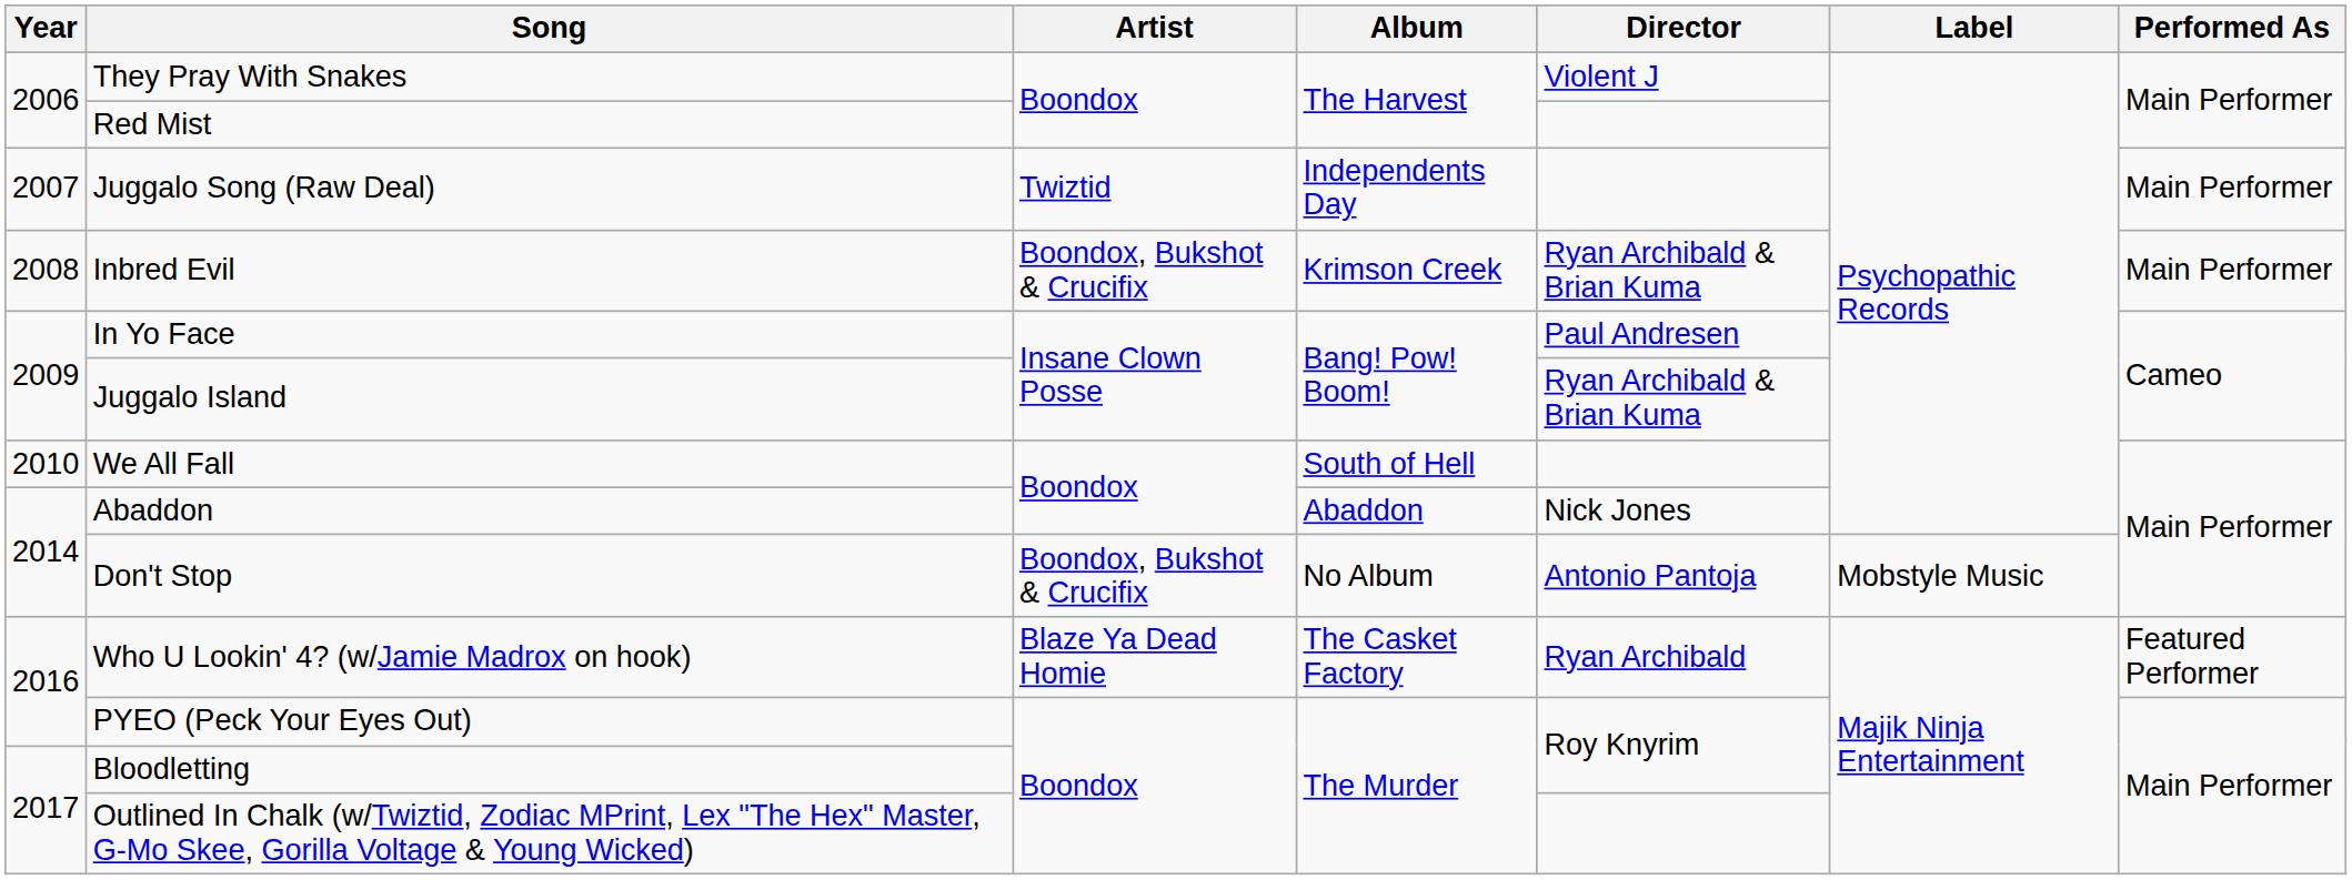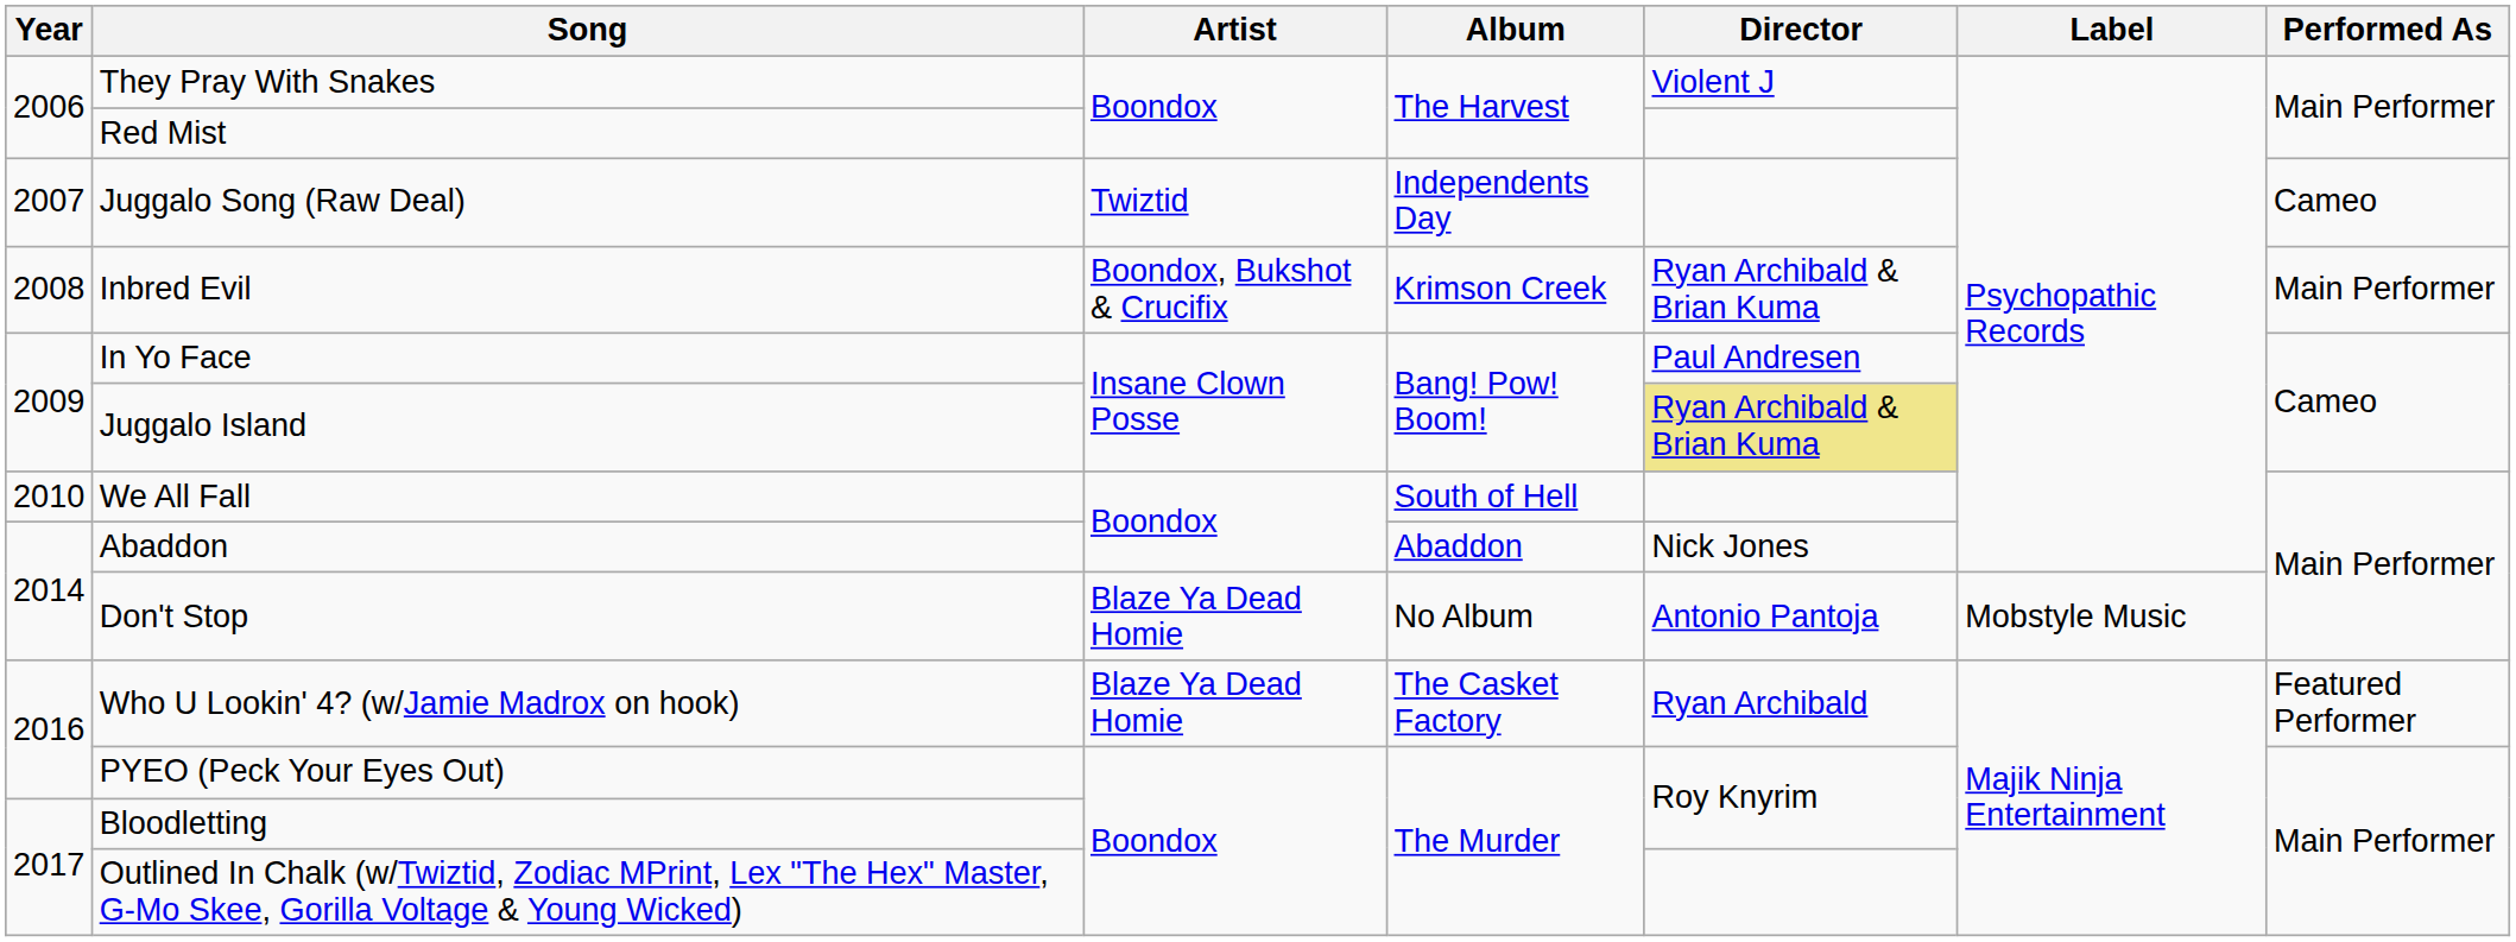Juggalo Song (Raw Deal) | Performed As: Main Performer -> Cameo
Juggalo Island | Director: no background -> khaki background
Don't Stop | Artist: Boondox, Bukshot & Crucifix -> Blaze Ya Dead Homie
